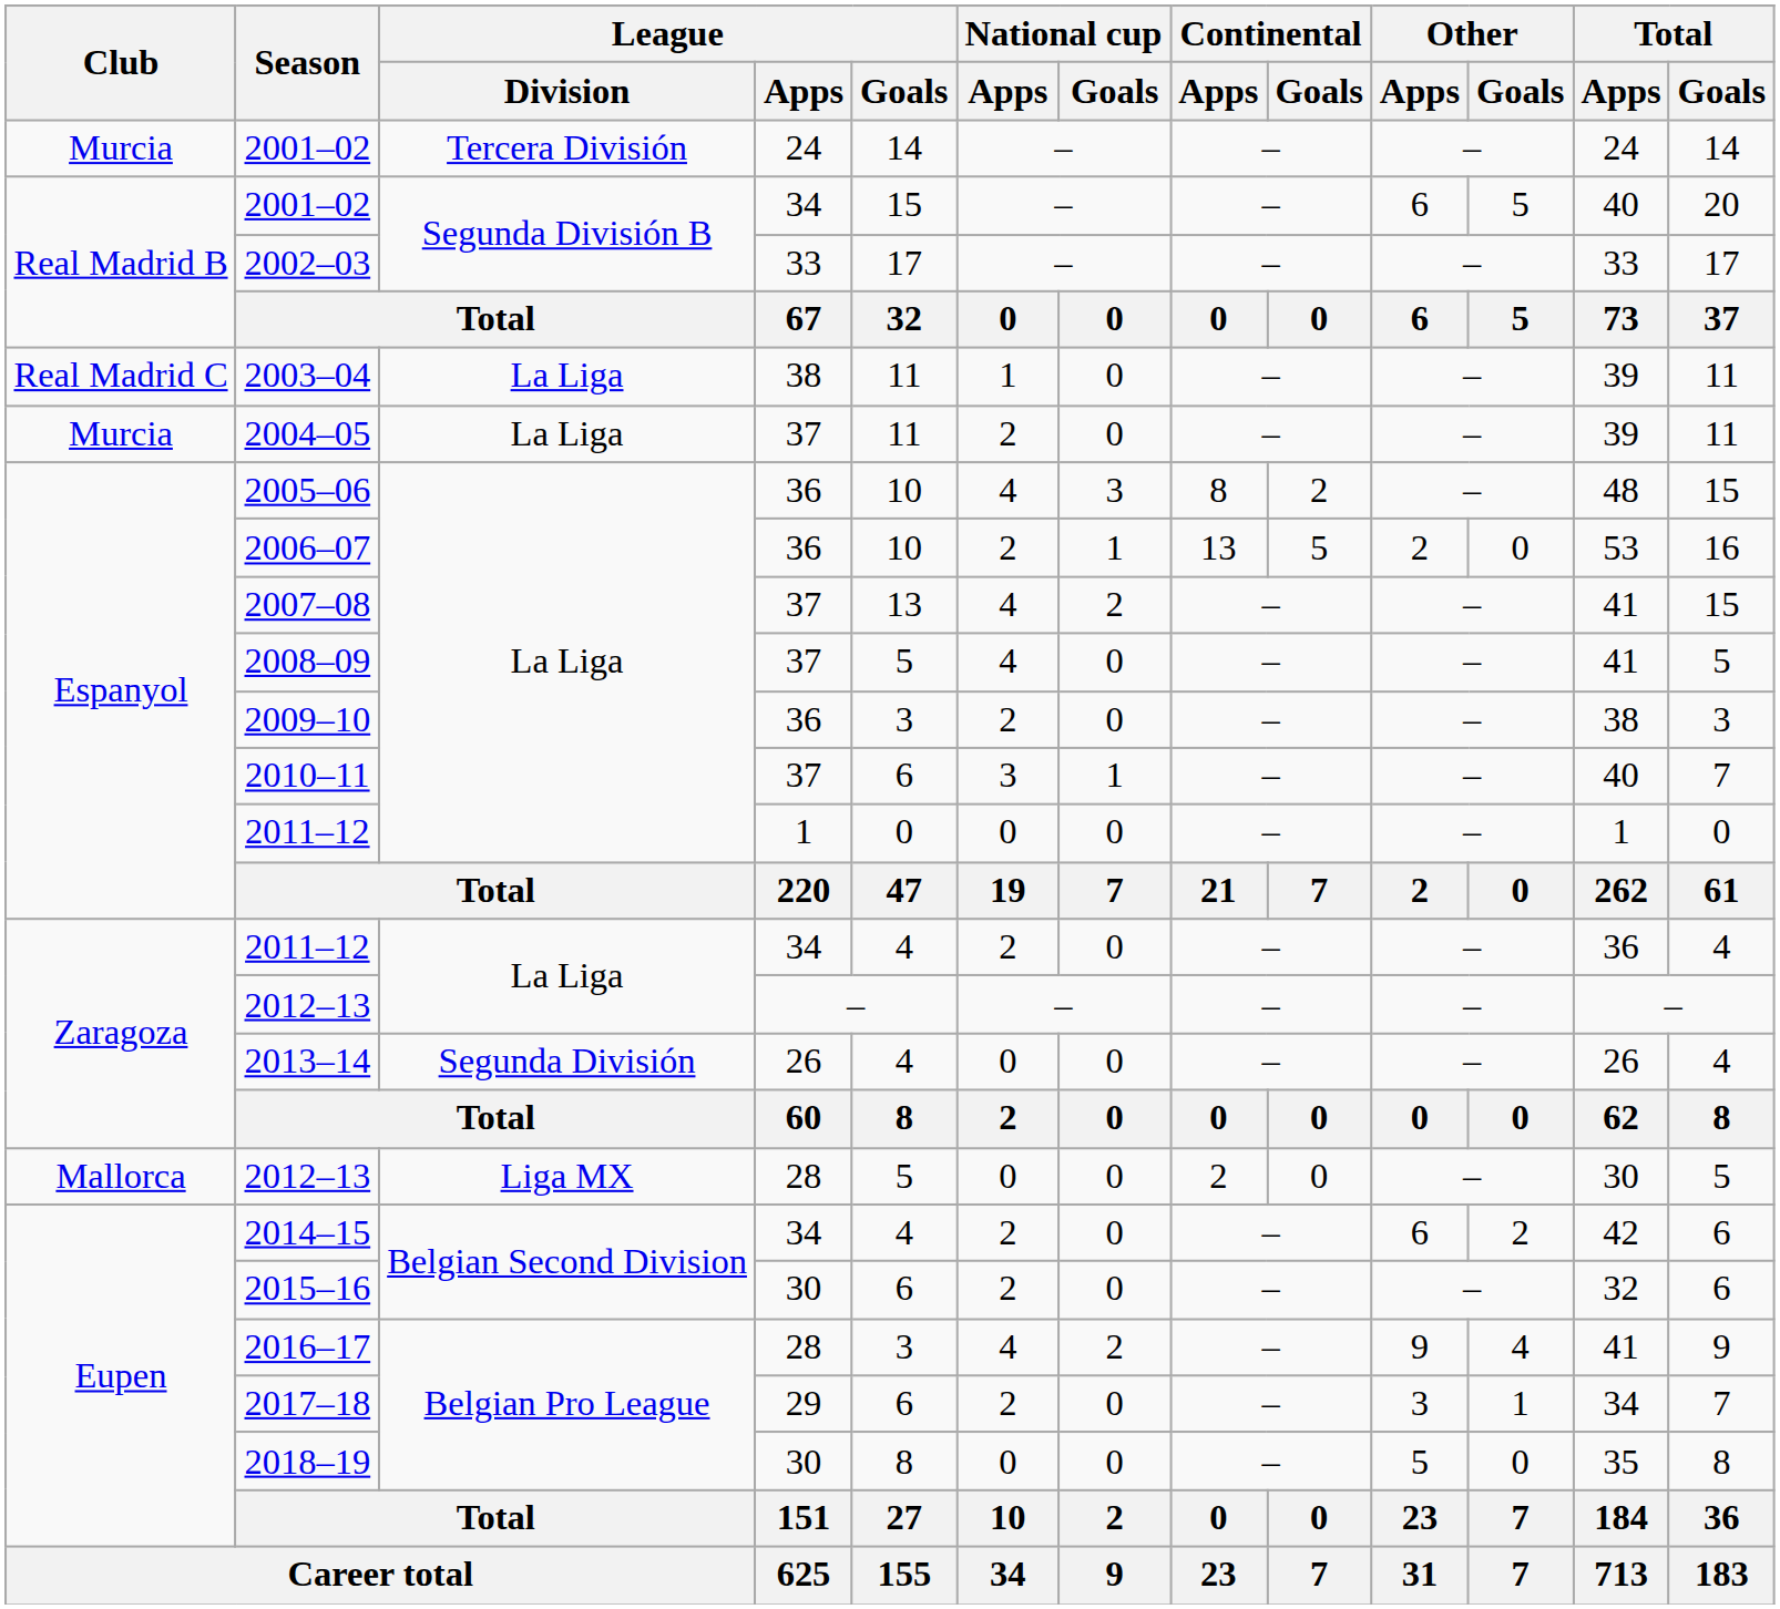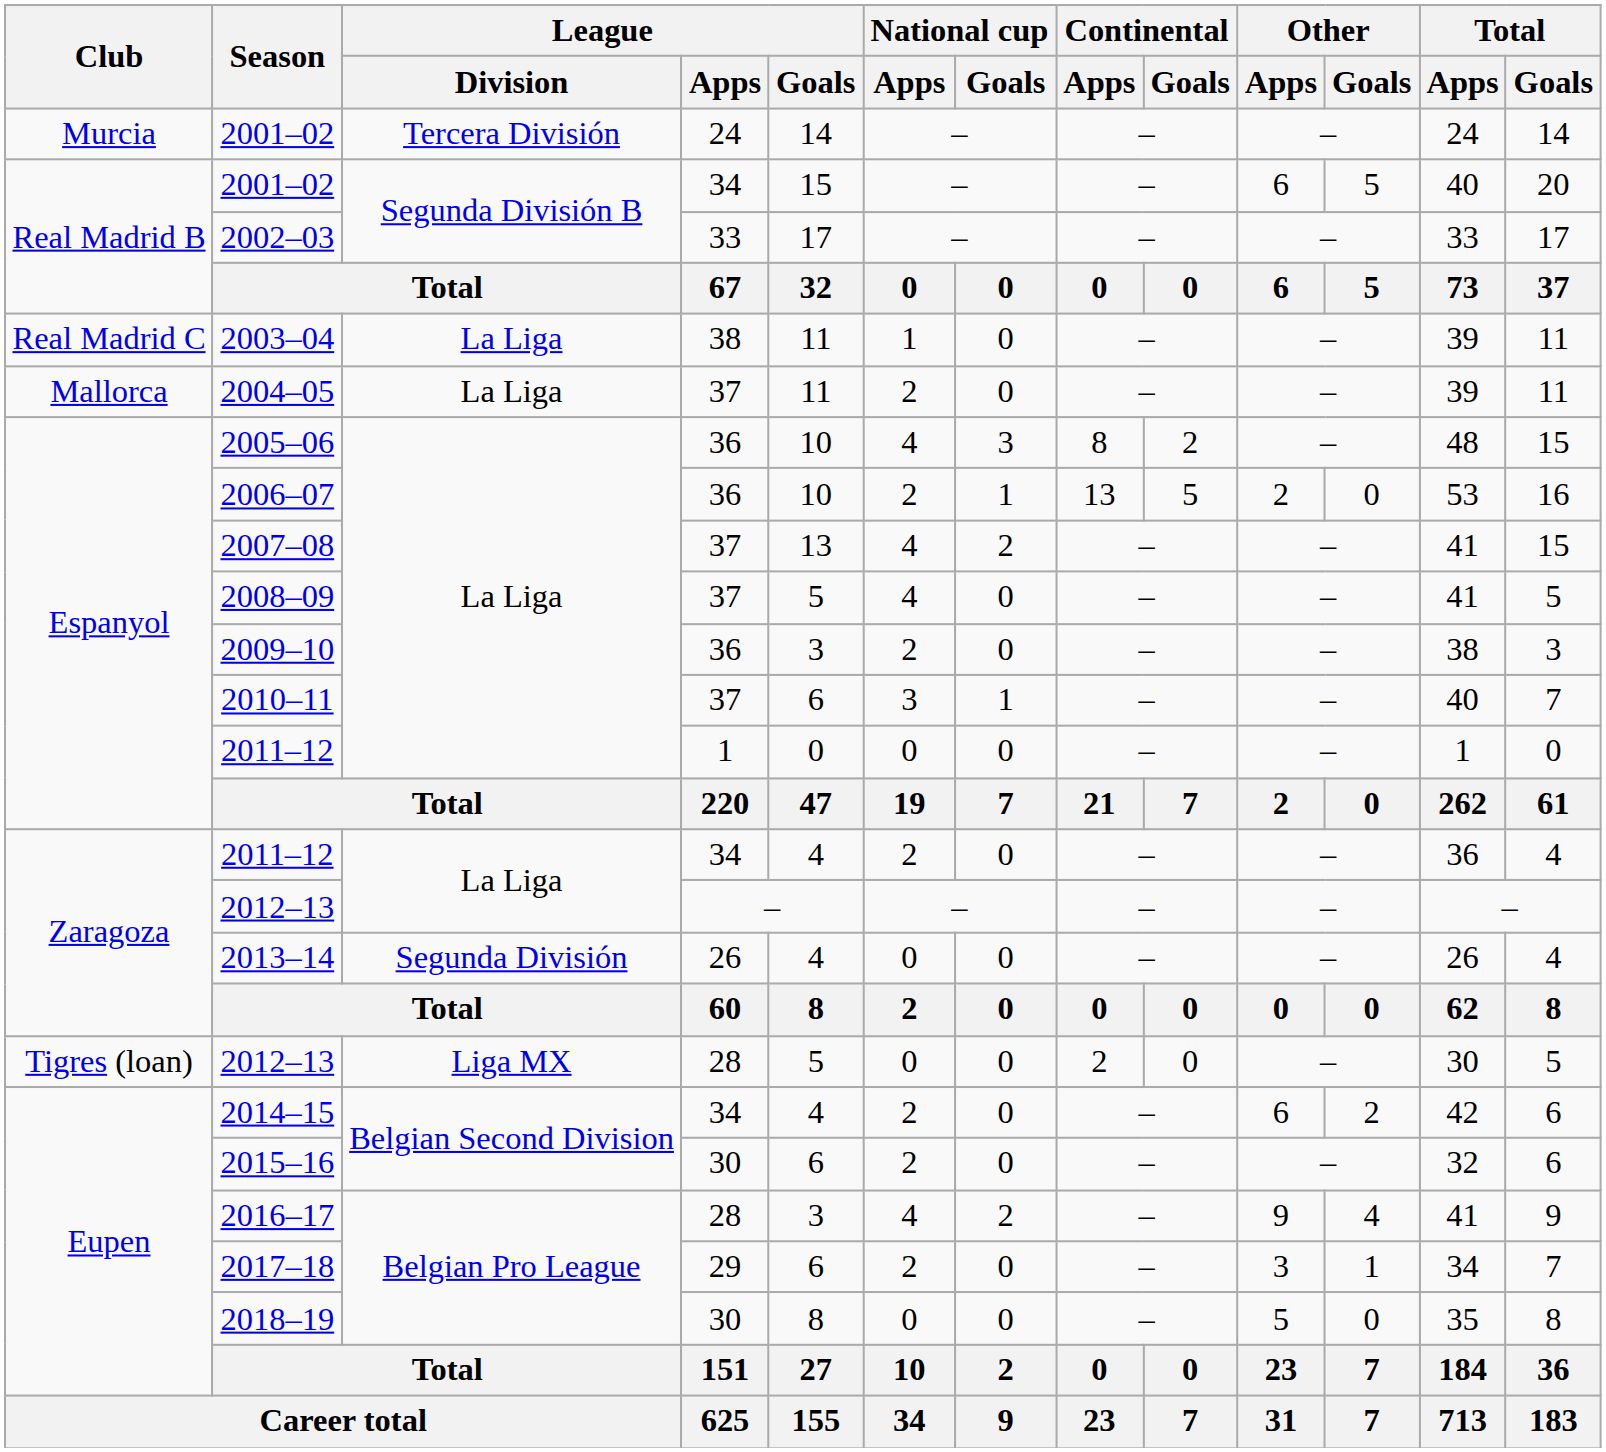2004–05 | Club: Murcia -> Mallorca
2012–13 / 28 | Club: Mallorca -> Tigres (loan)
